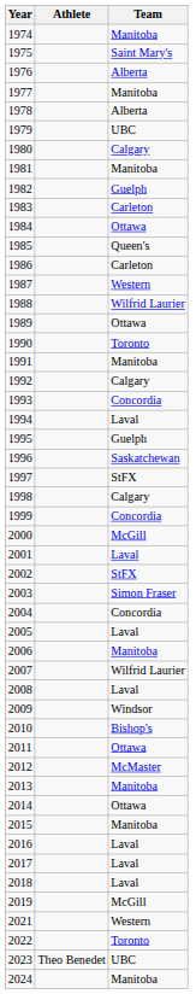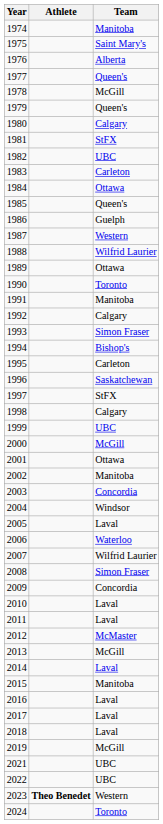1977 | Team: Manitoba -> Queen's
1978 | Team: Alberta -> McGill
1979 | Team: UBC -> Queen's
1981 | Team: Manitoba -> StFX
1982 | Team: Guelph -> UBC
1986 | Team: Carleton -> Guelph
1993 | Team: Concordia -> Simon Fraser
1994 | Team: Laval -> Bishop's
1995 | Team: Guelph -> Carleton
1999 | Team: Concordia -> UBC
2001 | Team: Laval -> Ottawa
2002 | Team: StFX -> Manitoba
2003 | Team: Simon Fraser -> Concordia
2004 | Team: Concordia -> Windsor
2006 | Team: Manitoba -> Waterloo
2008 | Team: Laval -> Simon Fraser
2009 | Team: Windsor -> Concordia
2010 | Team: Bishop's -> Laval
2011 | Team: Ottawa -> Laval
2013 | Team: Manitoba -> McGill
2014 | Team: Ottawa -> Laval
2021 | Team: Western -> UBC
2022 | Team: Toronto -> UBC
2023 | Athlete: normal -> bold
2023 | Team: UBC -> Western
2024 | Team: Manitoba -> Toronto
